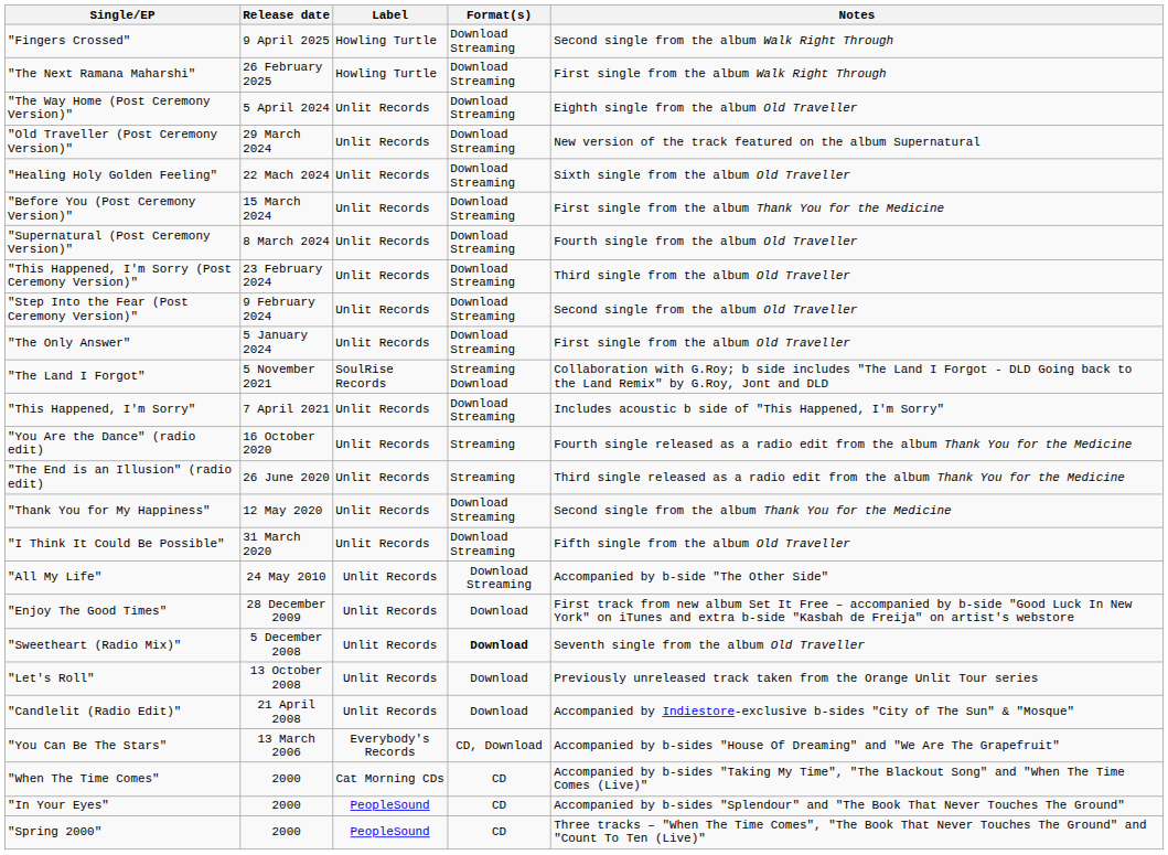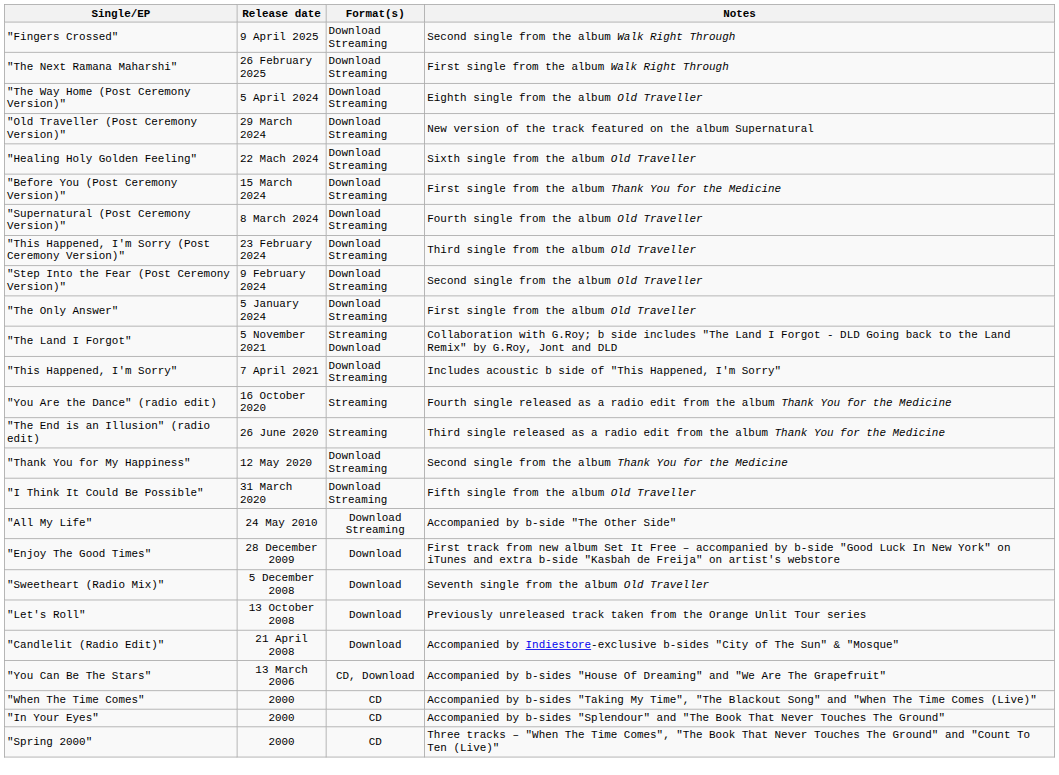- column: Label | Howling Turtle | Howling Turtle | Unlit Records | Unlit Records | Unlit Records | Unlit Records | Unlit Records | Unlit Records | Unlit Records | Unlit Records | SoulRise Records | Unlit Records | Unlit Records | Unlit Records | Unlit Records | Unlit Records | Unlit Records | Unlit Records | Unlit Records | Unlit Records | Unlit Records | Everybody's Records | Cat Morning CDs | PeopleSound | PeopleSound
"Sweetheart (Radio Mix)" | Format(s): bold -> normal
